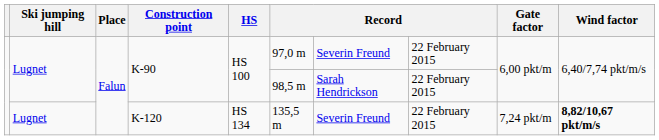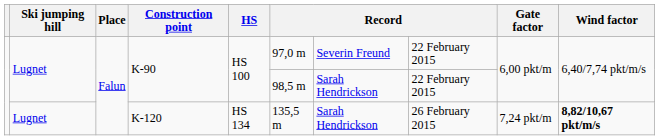K-120 | column 7: Severin Freund -> Sarah Hendrickson
K-120 | column 8: 22 February 2015 -> 26 February 2015
